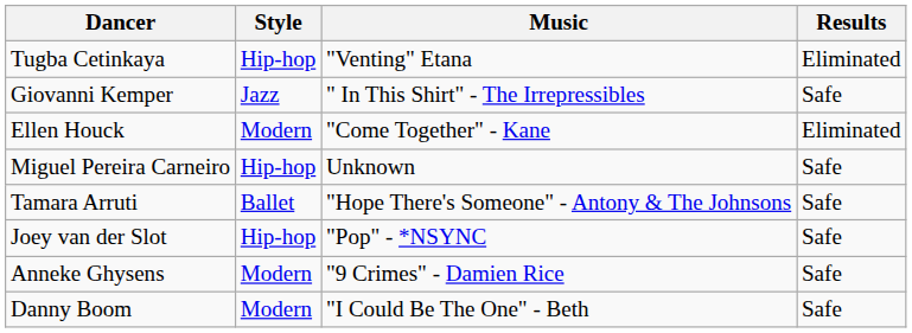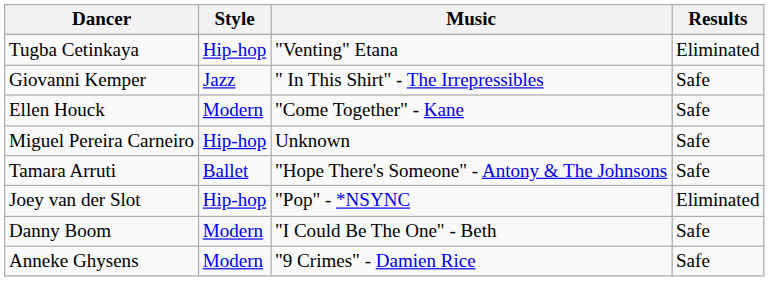Ellen Houck | Results: Eliminated -> Safe
Joey van der Slot | Results: Safe -> Eliminated
rows swapped: Anneke Ghysens <-> Danny Boom
